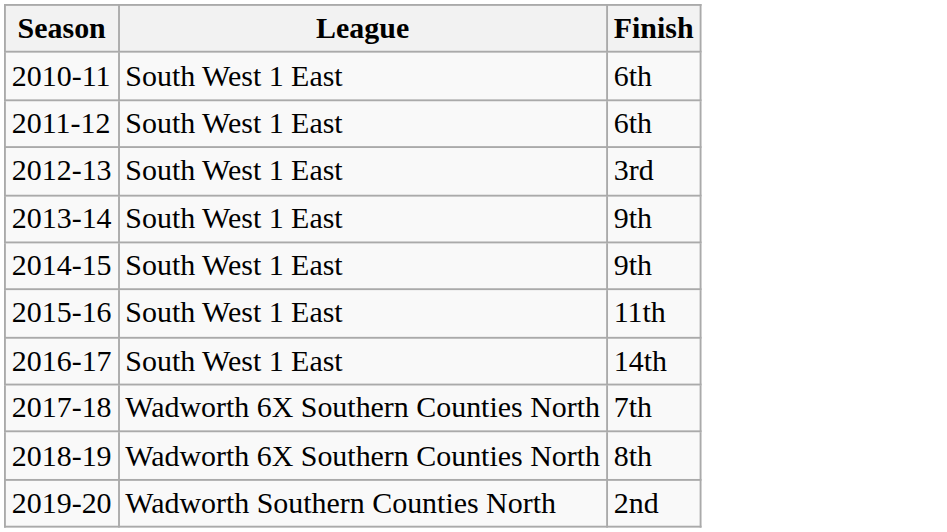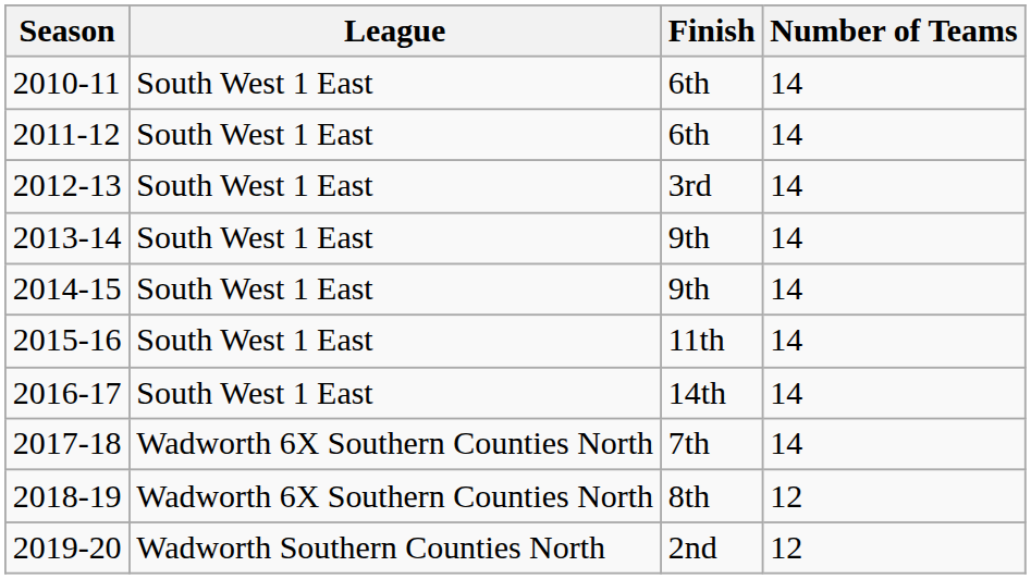+ column: Number of Teams | 14 | 14 | 14 | 14 | 14 | 14 | 14 | 14 | 12 | 12
